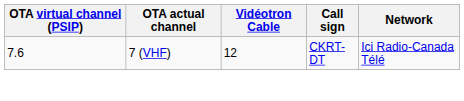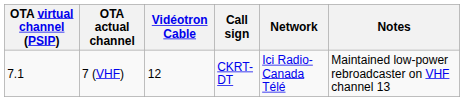+ column: Notes | Maintained low-power rebroadcaster on VHF channel 13
7 (VHF) | OTA virtual channel (PSIP): 7.6 -> 7.1
